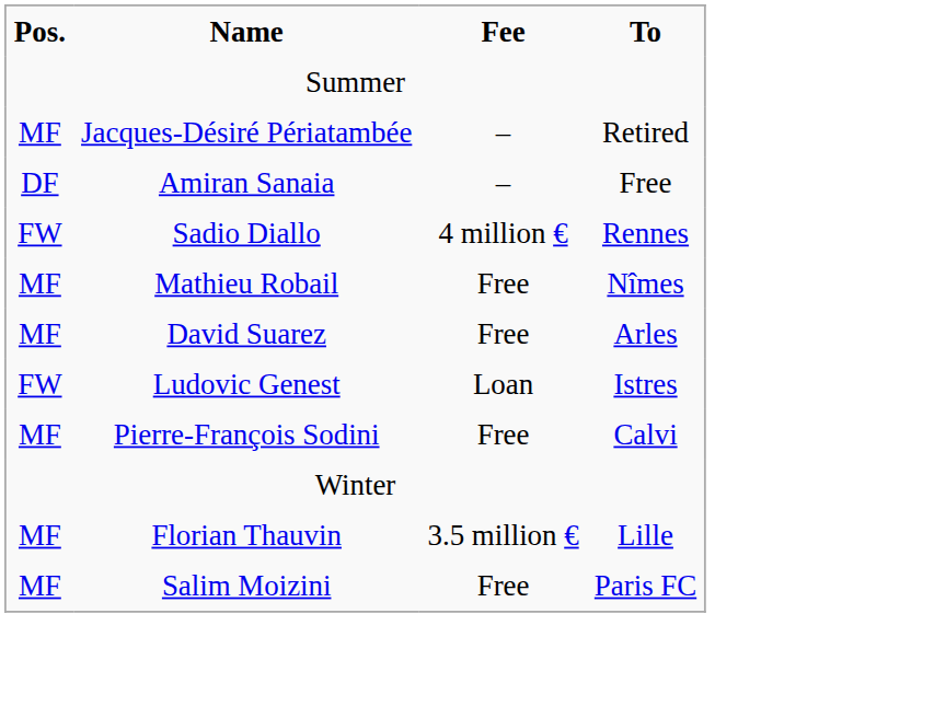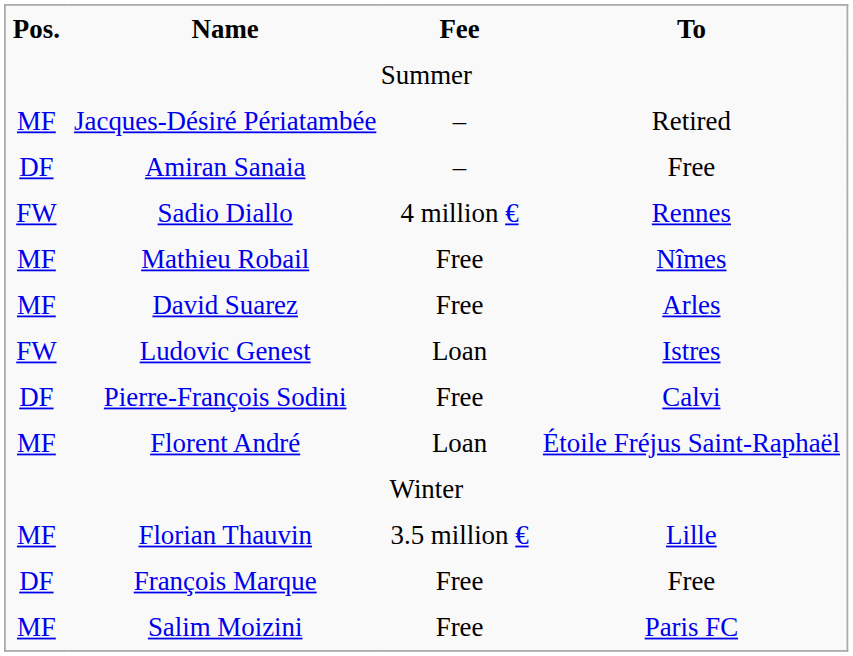Pierre-François Sodini | Pos.: MF -> DF
+ row: MF | Florent André | Loan | Étoile Fréjus Saint-Raphaël
+ row: DF | François Marque | Free | Free
